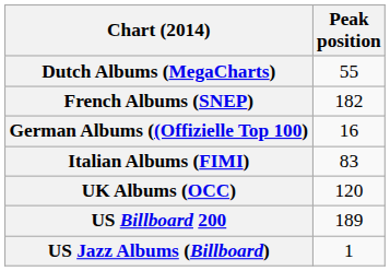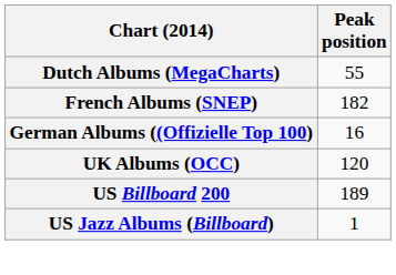- row: Italian Albums (FIMI) | 83
